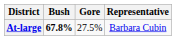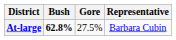At-large | Bush: 67.8% -> 62.8%
